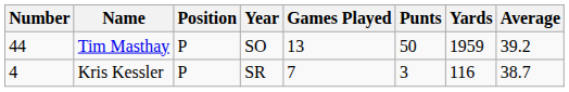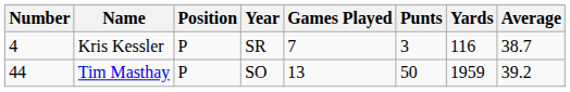rows swapped: Kris Kessler <-> Tim Masthay
